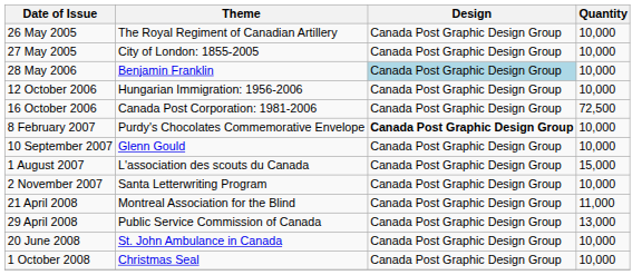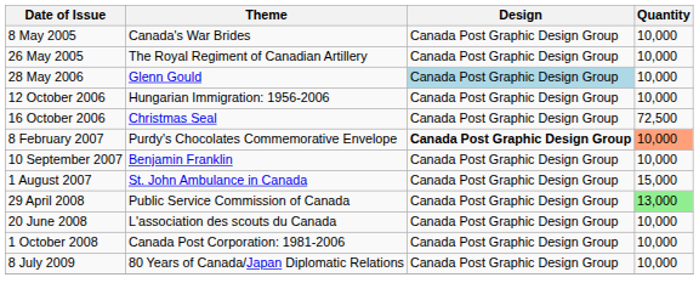+ row: 8 May 2005 | Canada's War Brides | Canada Post Graphic Design Group | 10,000
- row: 27 May 2005 | City of London: 1855-2005 | Canada Post Graphic Design Group | 10,000
28 May 2006 | Theme: Benjamin Franklin -> Glenn Gould
16 October 2006 | Theme: Canada Post Corporation: 1981-2006 -> Christmas Seal
8 February 2007 | Quantity: no background -> lightsalmon background
10 September 2007 | Theme: Glenn Gould -> Benjamin Franklin
1 August 2007 | Theme: L'association des scouts du Canada -> St. John Ambulance in Canada
- row: 2 November 2007 | Santa Letterwriting Program | Canada Post Graphic Design Group | 10,000
- row: 21 April 2008 | Montreal Association for the Blind | Canada Post Graphic Design Group | 11,000
29 April 2008 | Quantity: no background -> lightgreen background
20 June 2008 | Theme: St. John Ambulance in Canada -> L'association des scouts du Canada
1 October 2008 | Theme: Christmas Seal -> Canada Post Corporation: 1981-2006
+ row: 8 July 2009 | 80 Years of Canada/Japan Diplomatic Relations | Canada Post Graphic Design Group | 10,000
